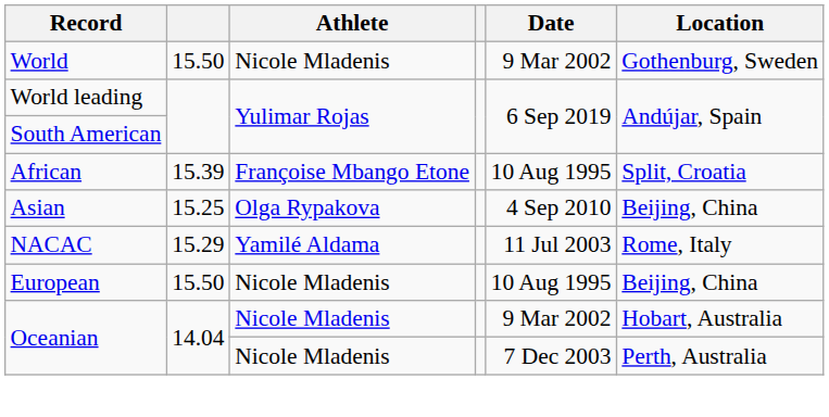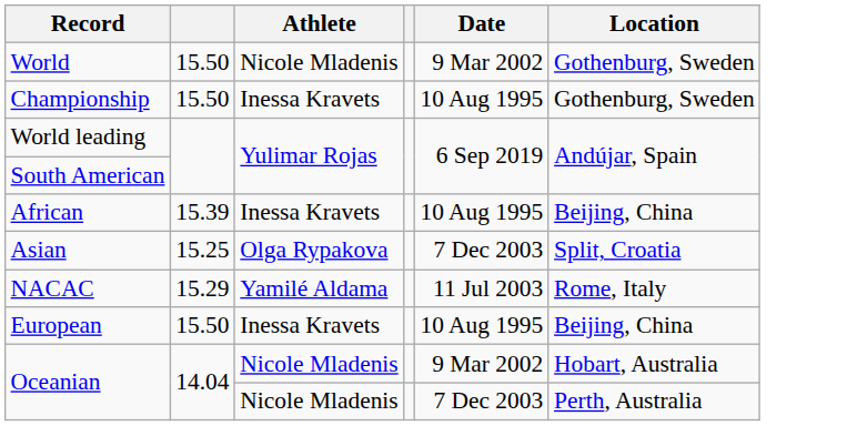+ row: Championship | 15.50 | Inessa Kravets | 10 Aug 1995 | Gothenburg, Sweden
African | Athlete: Françoise Mbango Etone -> Inessa Kravets
African | Location: Split, Croatia -> Beijing, China
Asian | Date: 4 Sep 2010 -> 7 Dec 2003
Asian | Location: Beijing, China -> Split, Croatia
European | Athlete: Nicole Mladenis -> Inessa Kravets
